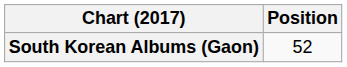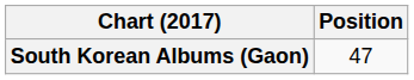South Korean Albums (Gaon) | Position: 52 -> 47
